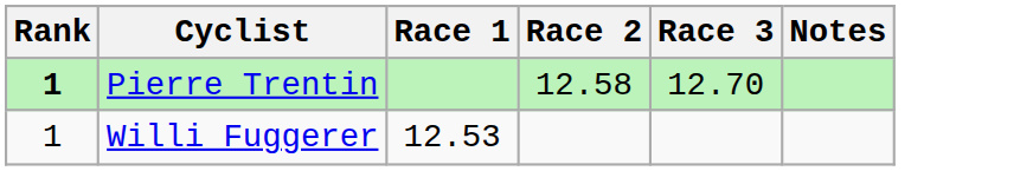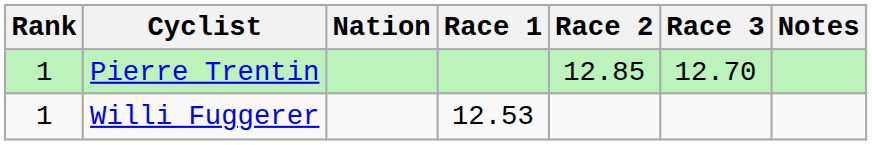+ column: Nation
Pierre Trentin | Rank: bold -> normal
Pierre Trentin | Race 2: 12.58 -> 12.85
